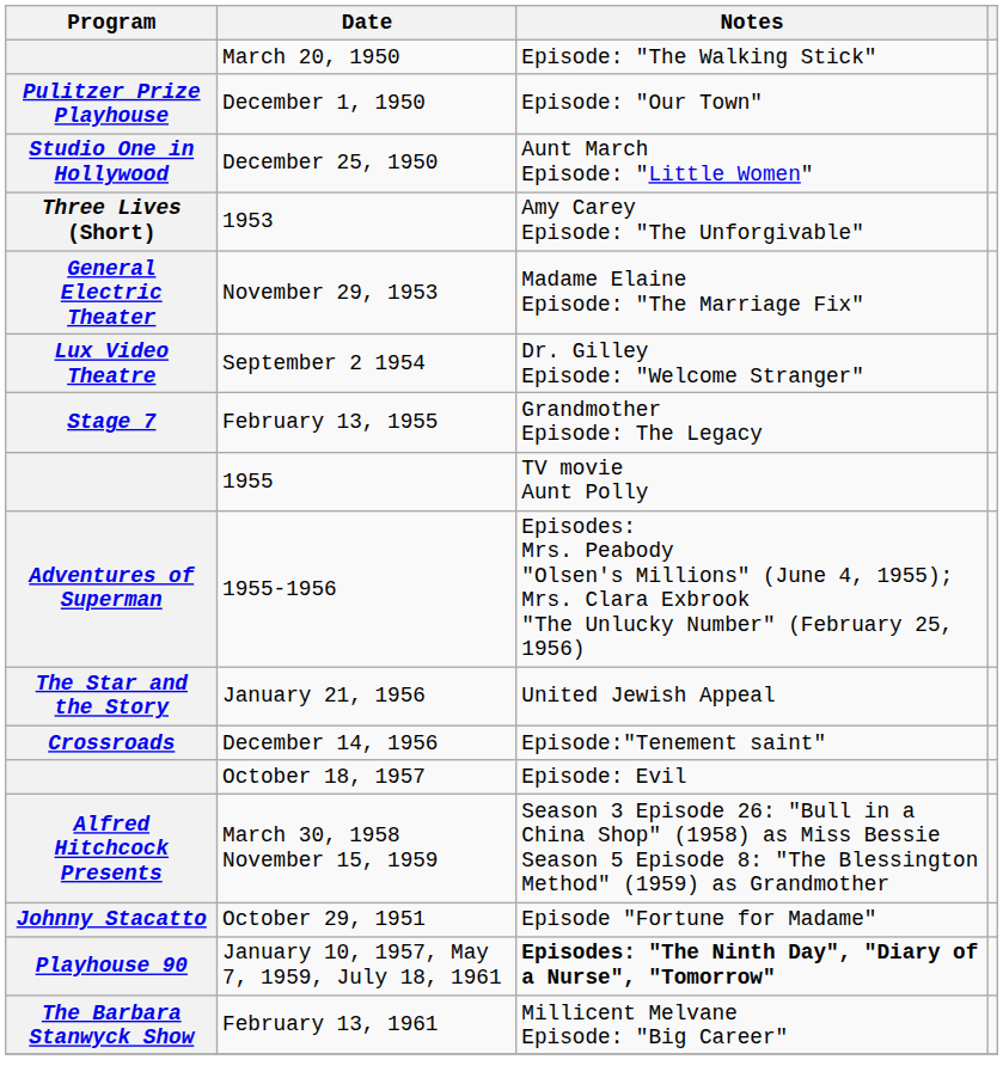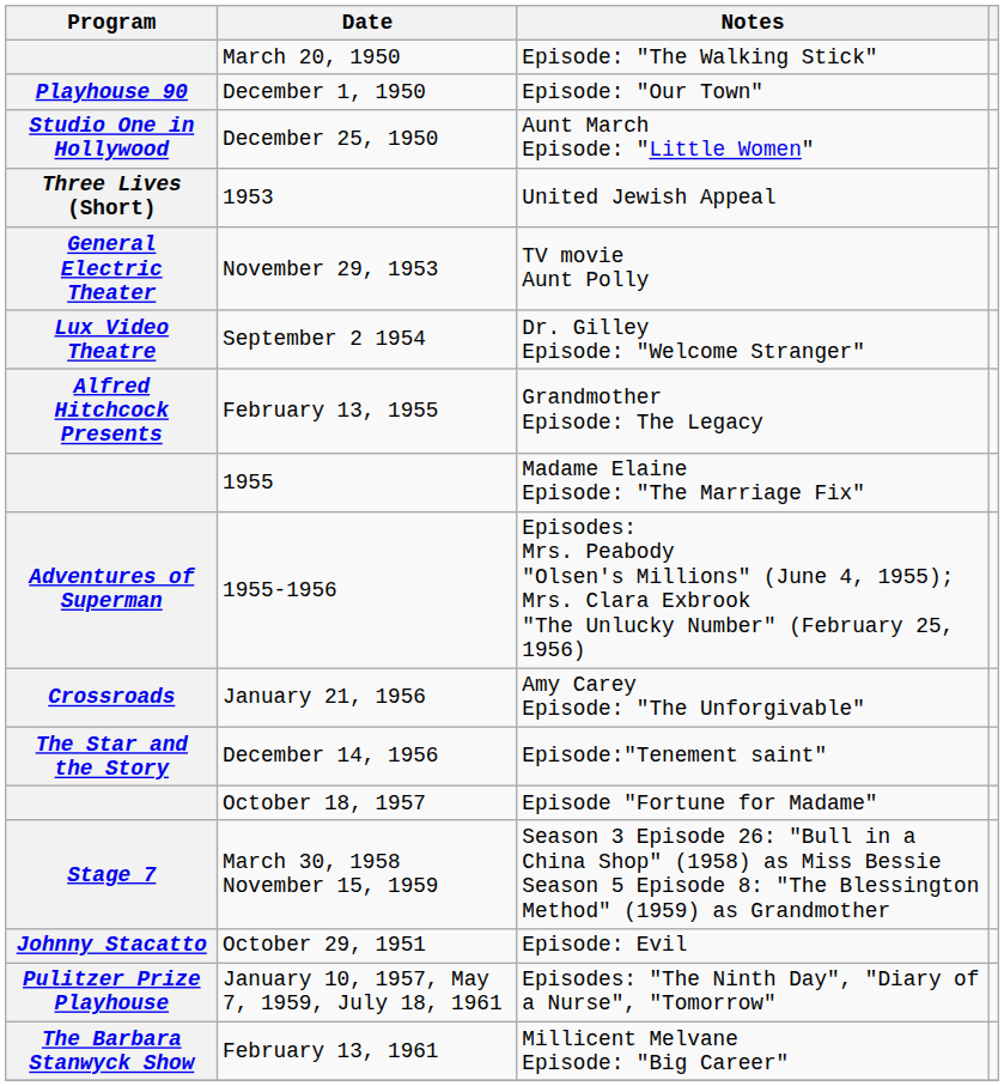December 1, 1950 | Program: Pulitzer Prize Playhouse -> Playhouse 90
1953 | Notes: Amy Carey Episode: "The Unforgivable" -> United Jewish Appeal
November 29, 1953 | Notes: Madame Elaine Episode: "The Marriage Fix" -> TV movie Aunt Polly
February 13, 1955 | Program: Stage 7 -> Alfred Hitchcock Presents
1955 | Notes: TV movie Aunt Polly -> Madame Elaine Episode: "The Marriage Fix"
January 21, 1956 | Program: The Star and the Story -> Crossroads
January 21, 1956 | Notes: United Jewish Appeal -> Amy Carey Episode: "The Unforgivable"
December 14, 1956 | Program: Crossroads -> The Star and the Story
October 18, 1957 | Notes: Episode: Evil -> Episode "Fortune for Madame"
March 30, 1958 November 15, 1959 | Program: Alfred Hitchcock Presents -> Stage 7
October 29, 1951 | Notes: Episode "Fortune for Madame" -> Episode: Evil
January 10, 1957, May 7, 1959, July 18, 1961 | Program: Playhouse 90 -> Pulitzer Prize Playhouse
January 10, 1957, May 7, 1959, July 18, 1961 | Notes: bold -> normal
